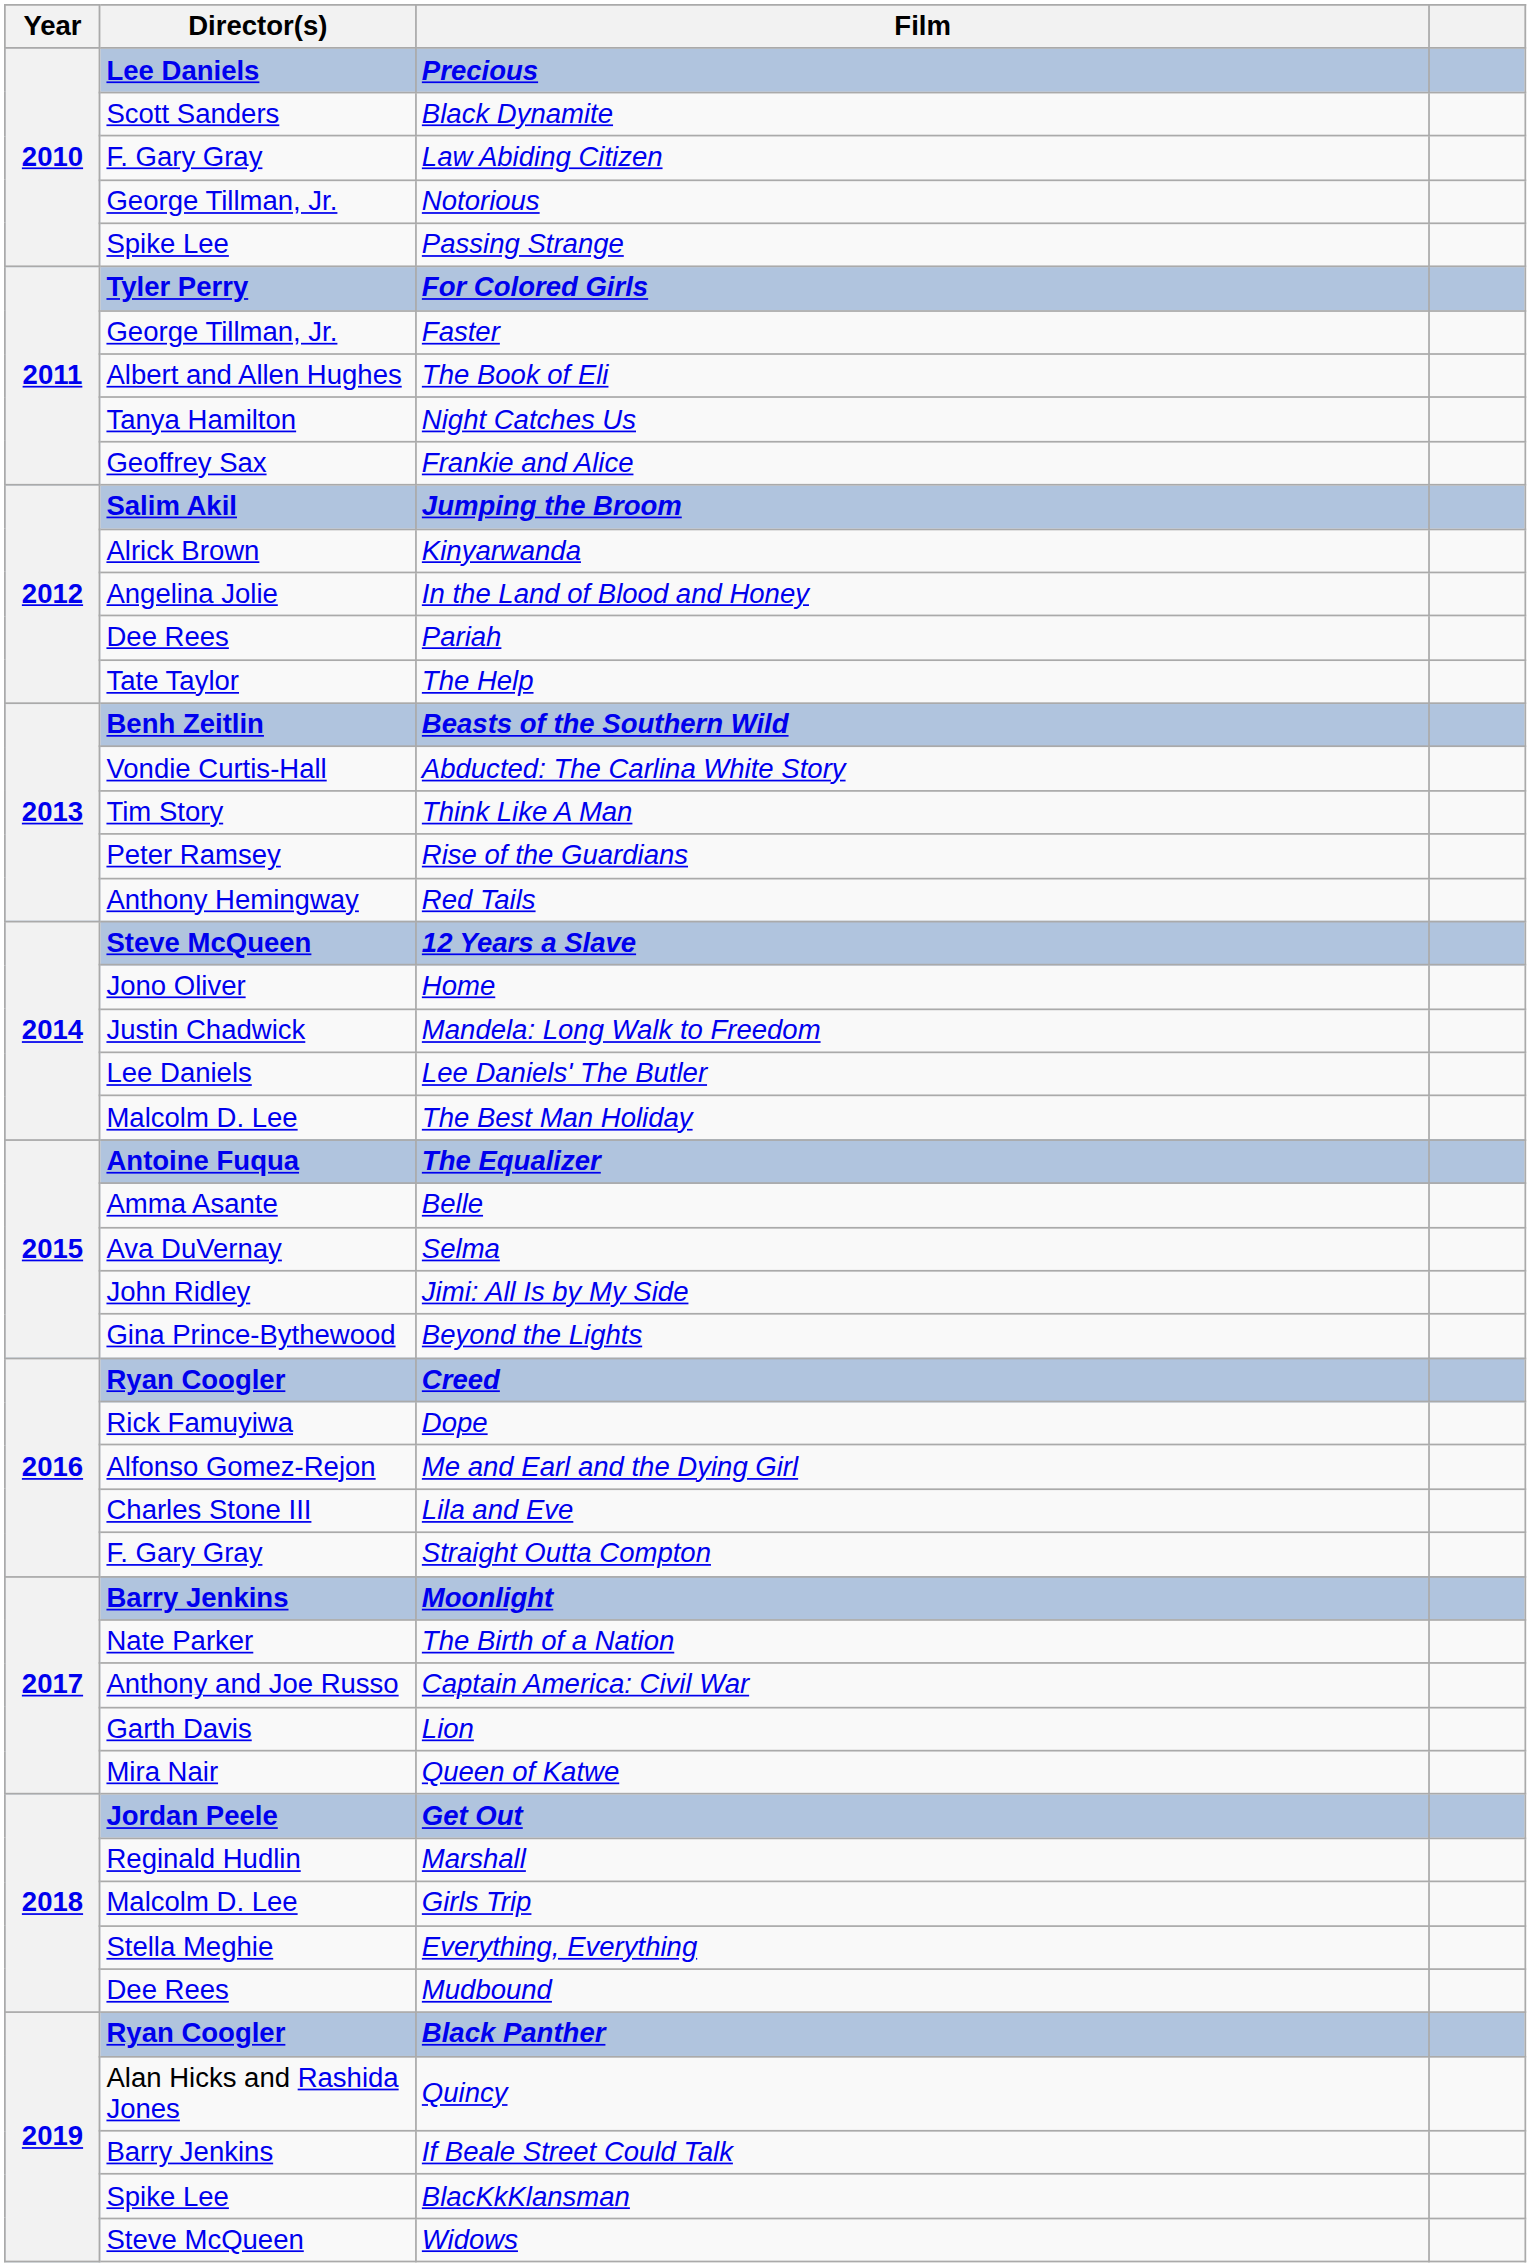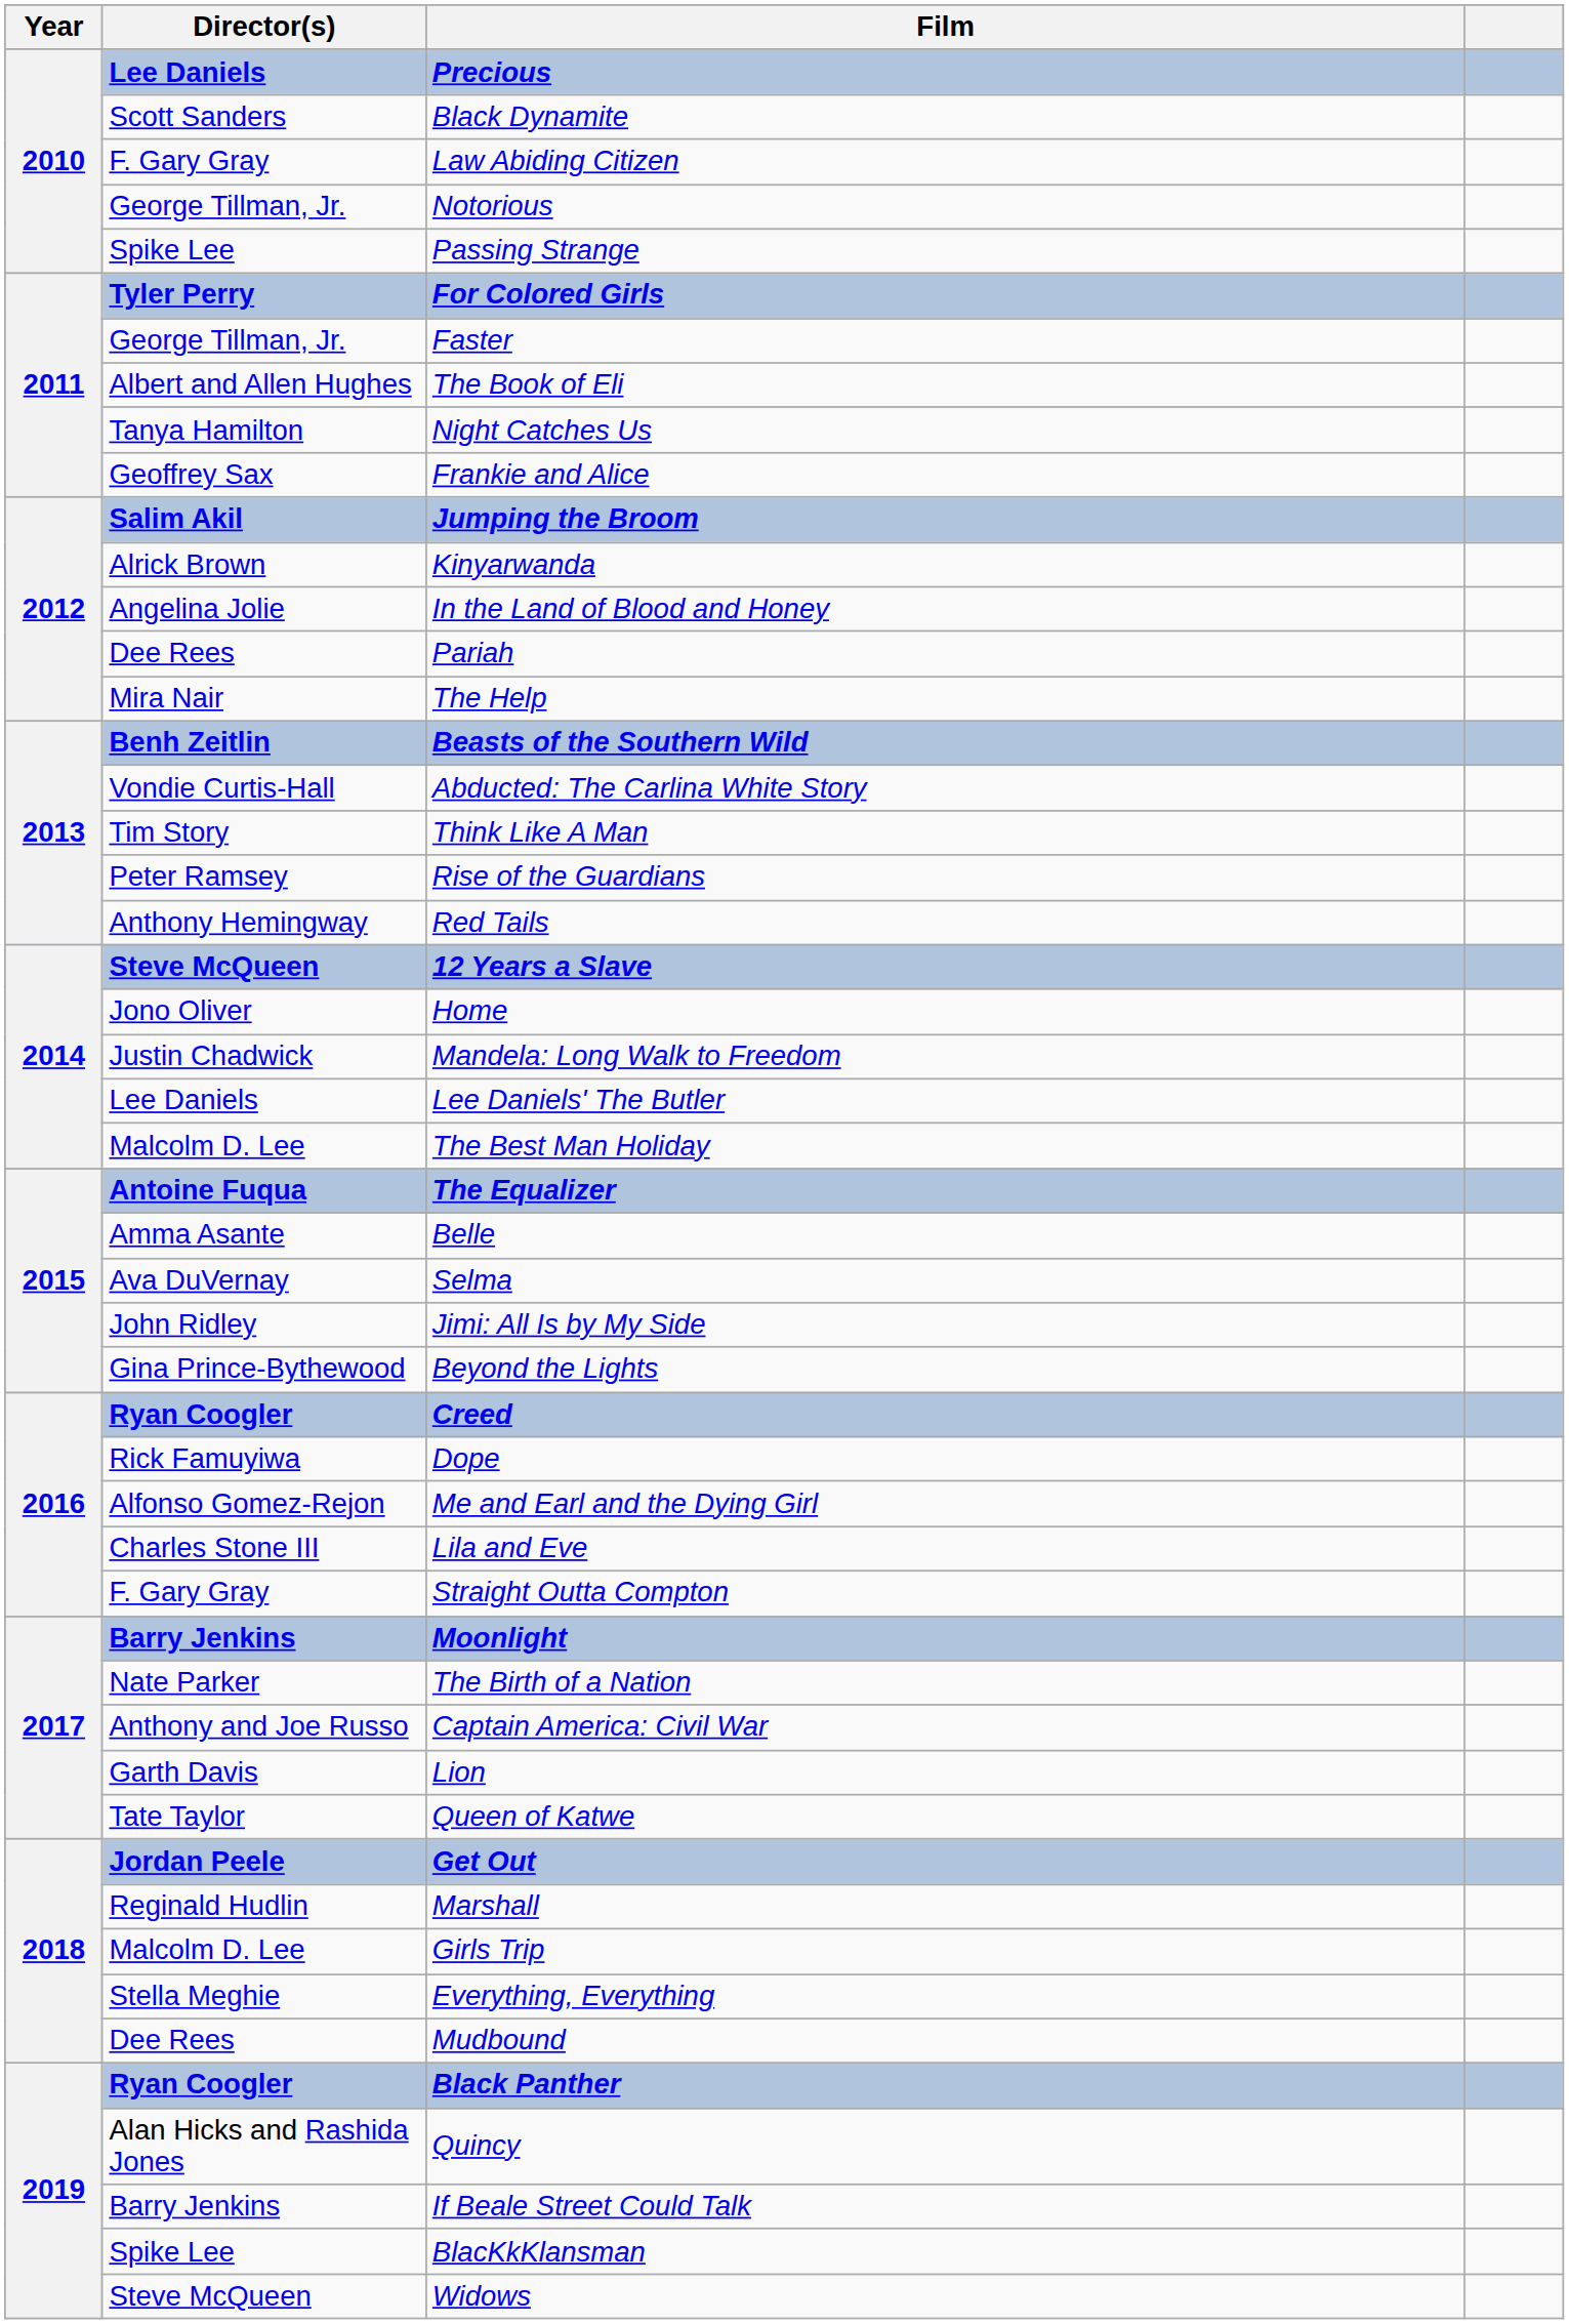The Help | Director(s): Tate Taylor -> Mira Nair
Queen of Katwe | Director(s): Mira Nair -> Tate Taylor
